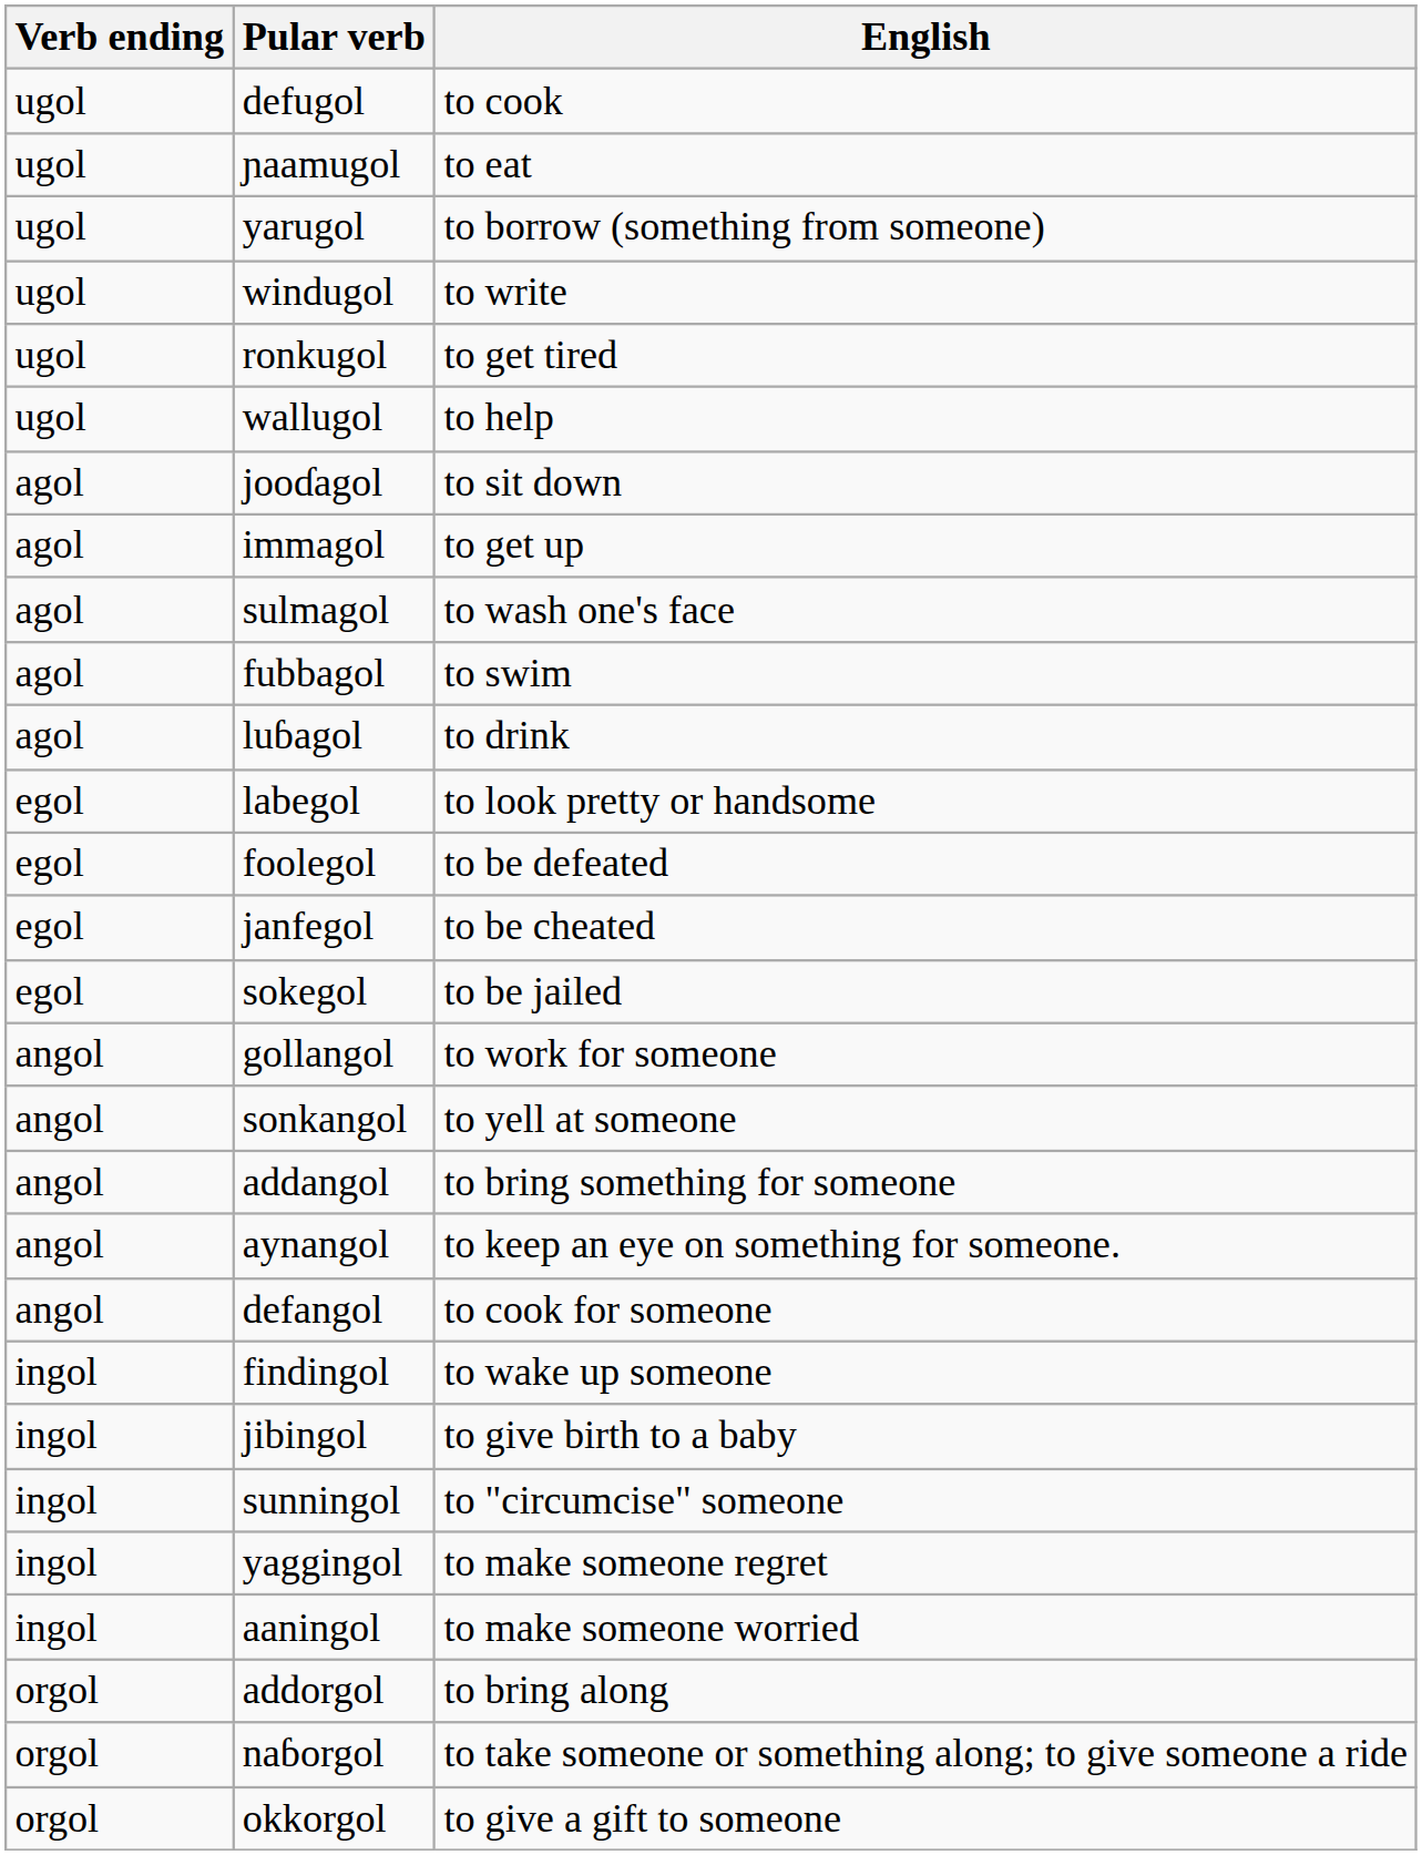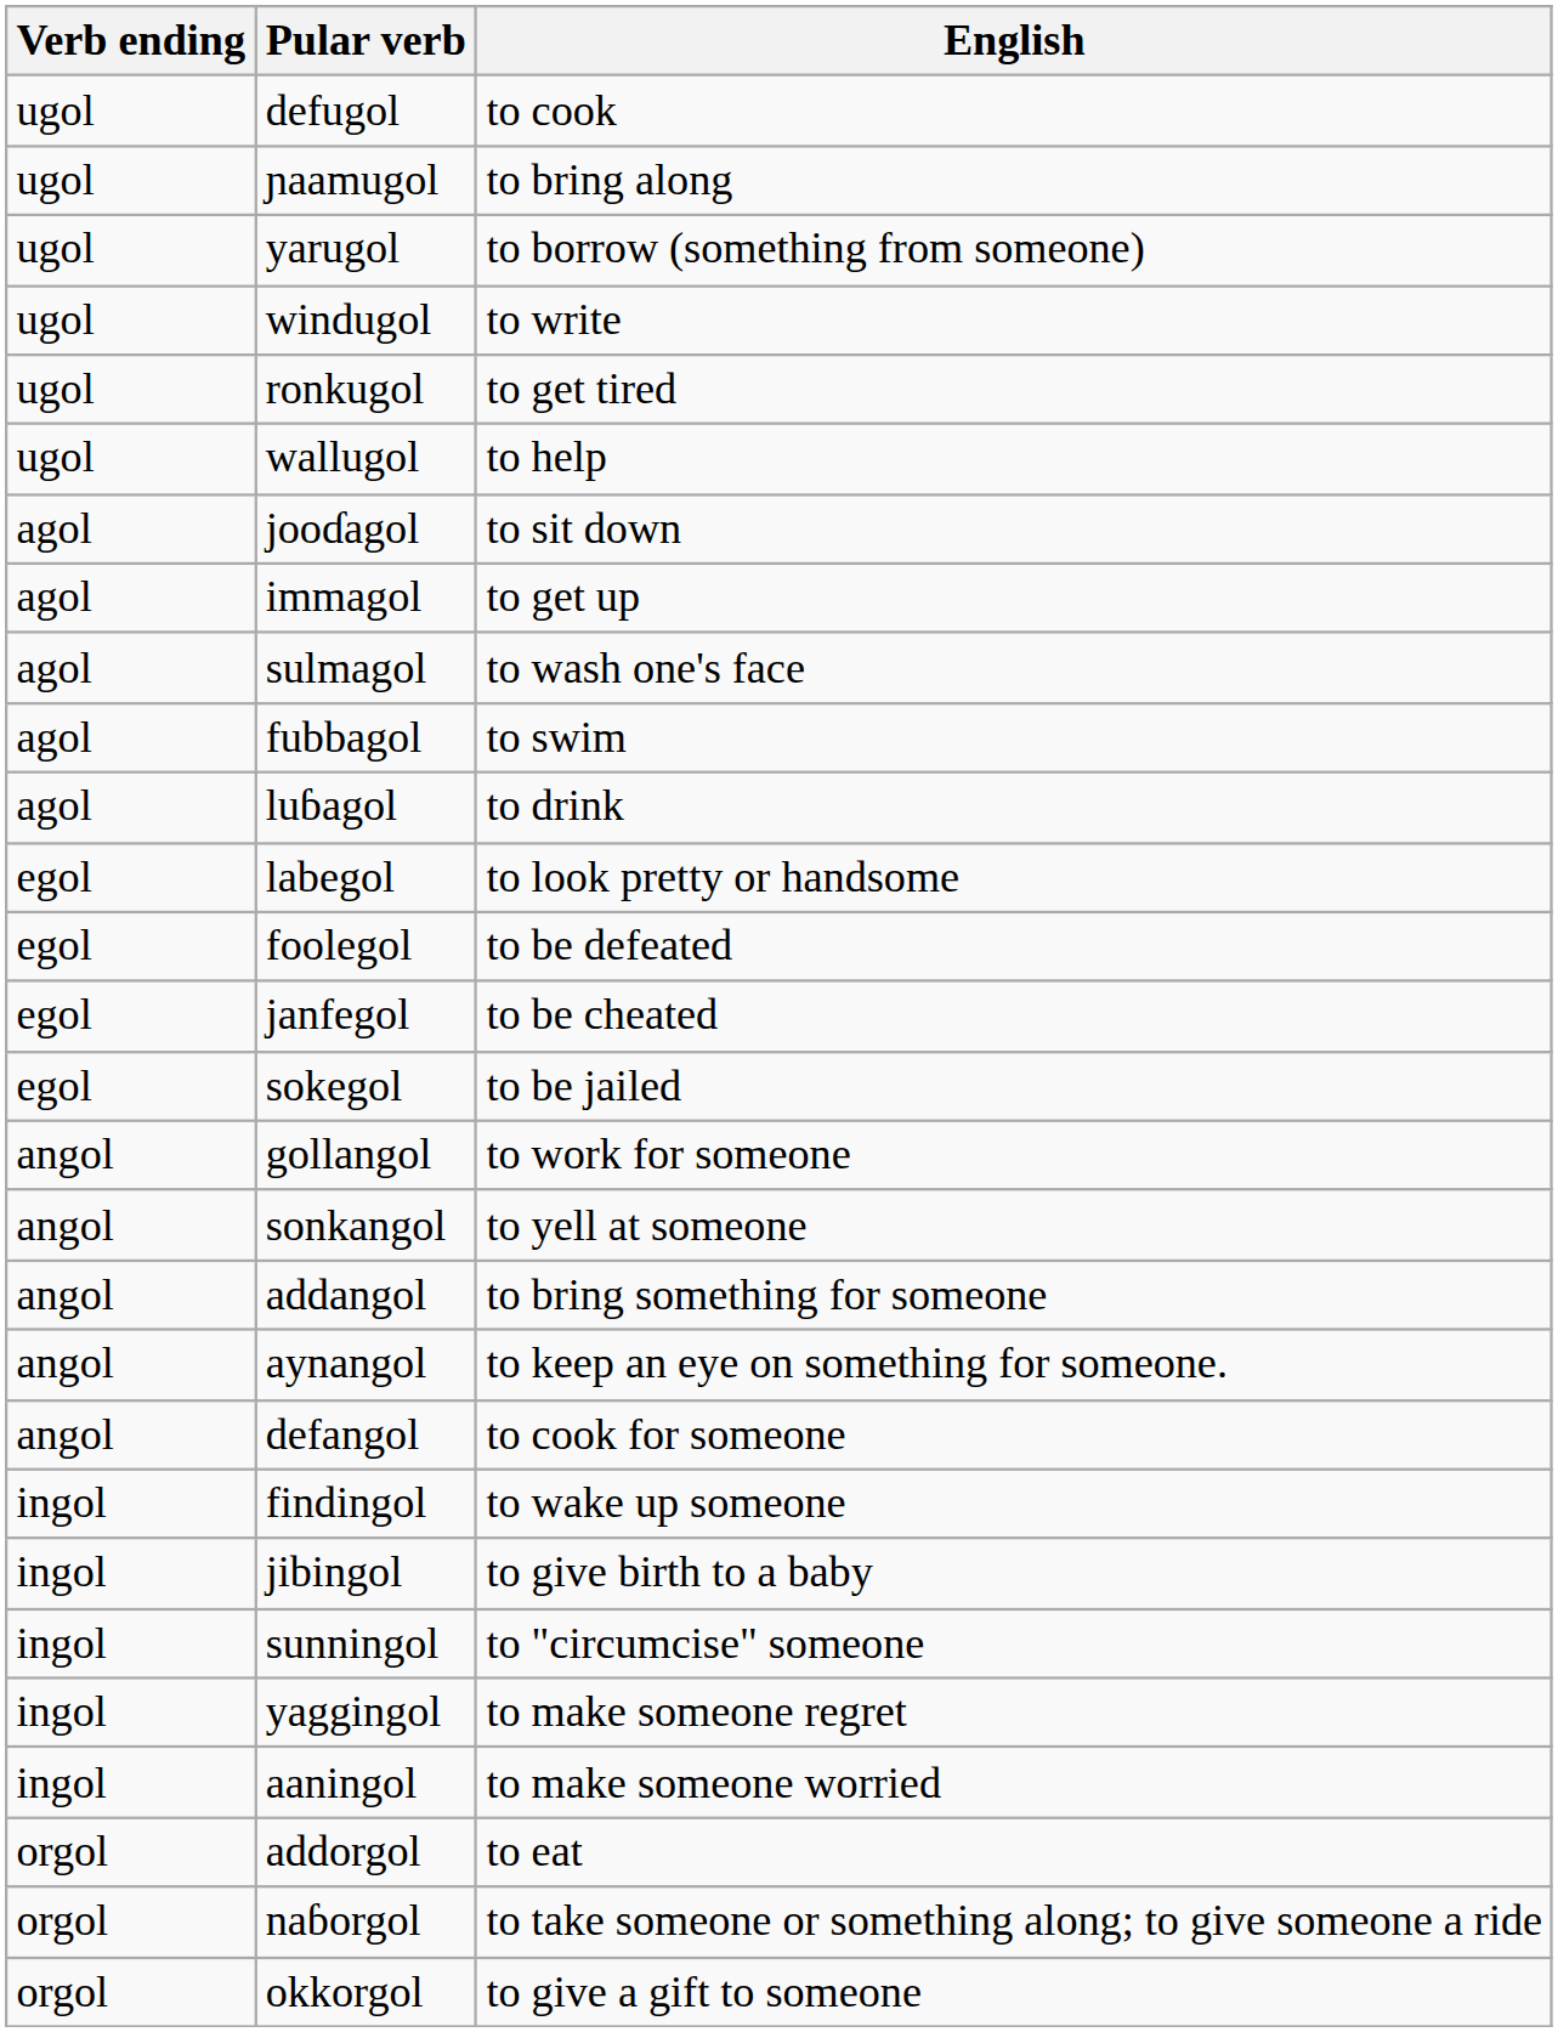ɲaamugol | English: to eat -> to bring along
addorgol | English: to bring along -> to eat
